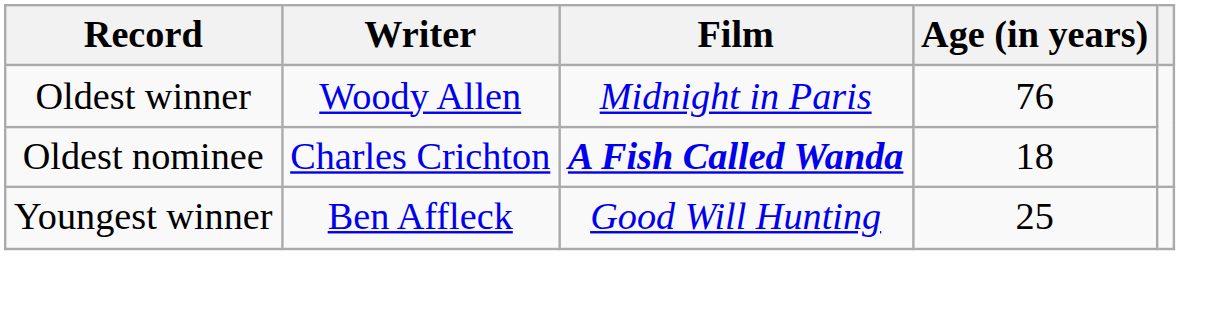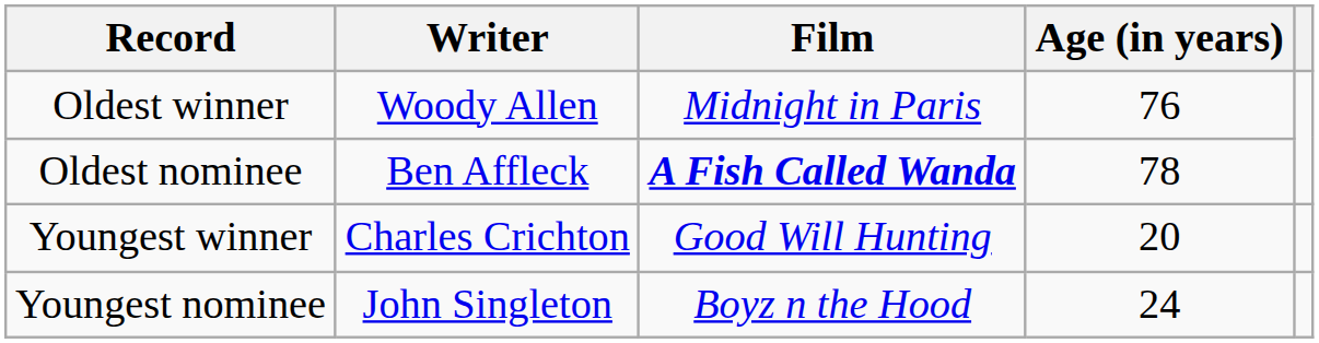Oldest nominee | Writer: Charles Crichton -> Ben Affleck
Oldest nominee | Age (in years): 18 -> 78
Youngest winner | Writer: Ben Affleck -> Charles Crichton
Youngest winner | Age (in years): 25 -> 20
+ row: Youngest nominee | John Singleton | Boyz n the Hood | 24
